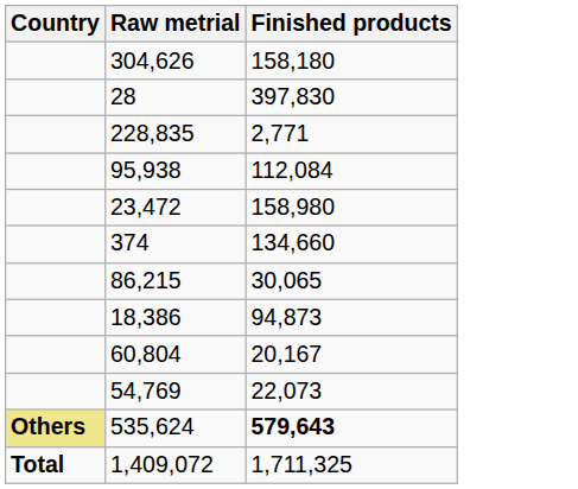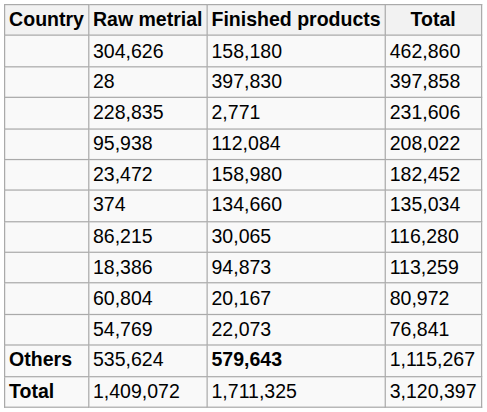+ column: Total | 462,860 | 397,858 | 231,606 | 208,022 | 182,452 | 135,034 | 116,280 | 113,259 | 80,972 | 76,841 | 1,115,267 | 3,120,397
535,624 | Country: khaki background -> no background
